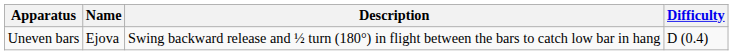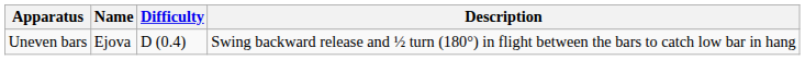columns swapped: Description <-> Difficulty
